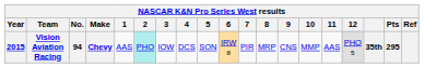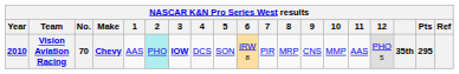Vision Aviation Racing | Year: 2015 -> 2010
Vision Aviation Racing | No.: 94 -> 70
Vision Aviation Racing | 3: normal -> bold
